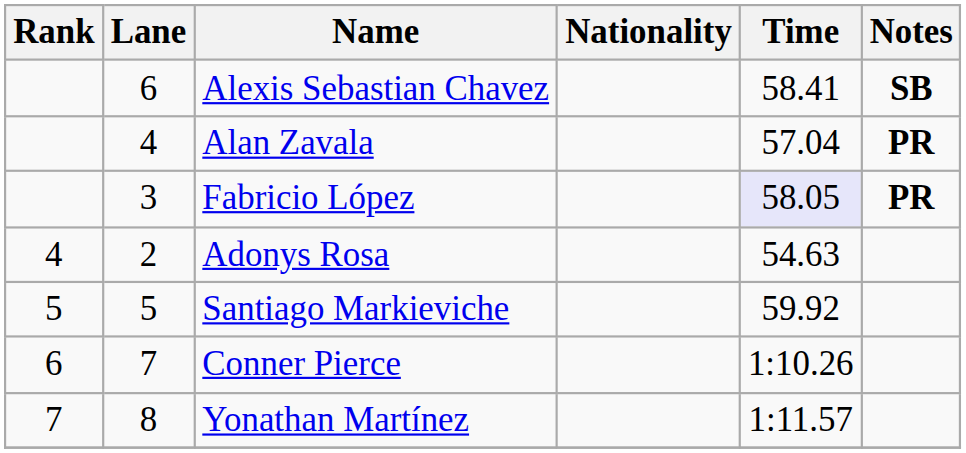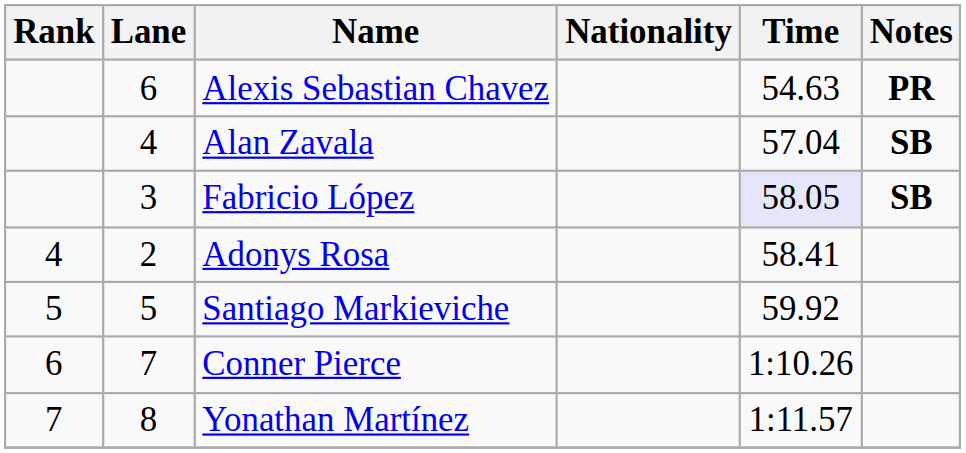Alexis Sebastian Chavez | Time: 58.41 -> 54.63
Alexis Sebastian Chavez | Notes: SB -> PR
Alan Zavala | Notes: PR -> SB
Fabricio López | Notes: PR -> SB
Adonys Rosa | Time: 54.63 -> 58.41
